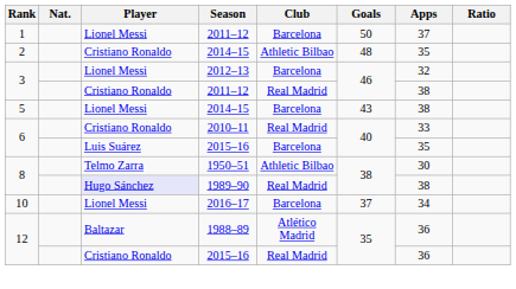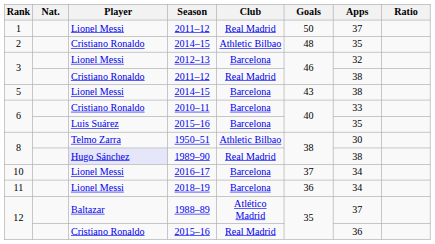1 / 2011–12 | Club: Barcelona -> Real Madrid
2010–11 | Club: Real Madrid -> Barcelona
+ row: 11 | Lionel Messi | 2018–19 | Barcelona | 36 | 34
1988–89 | Apps: 36 -> 37
